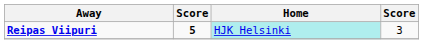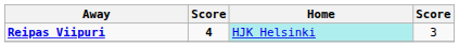Reipas Viipuri | column 2: 5 -> 4
